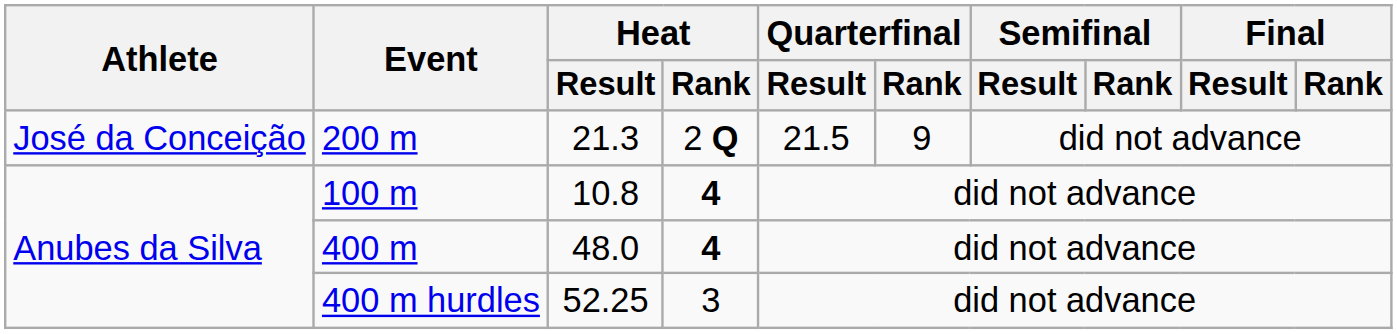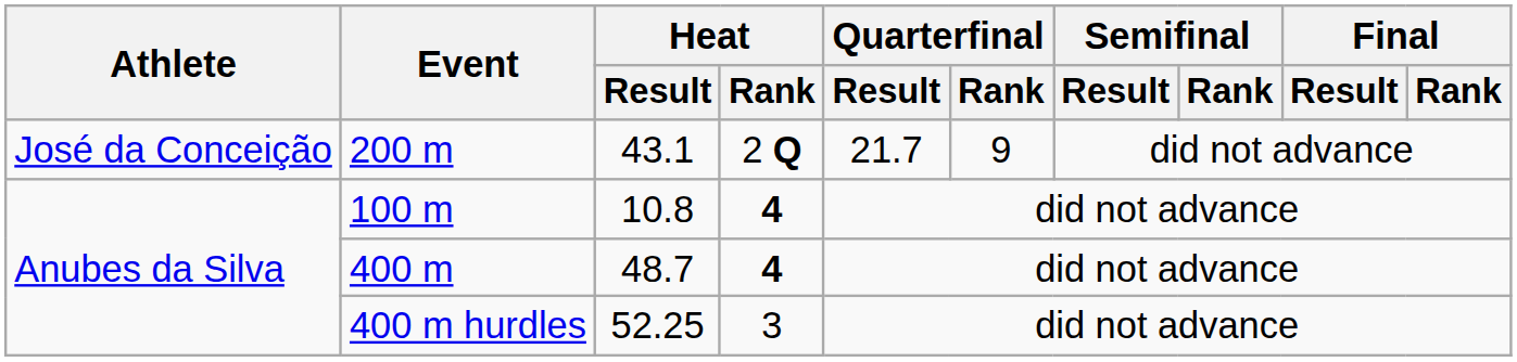200 m | Heat / Result: 21.3 -> 43.1
200 m | Quarterfinal / Result: 21.5 -> 21.7
400 m | Heat / Result: 48.0 -> 48.7
